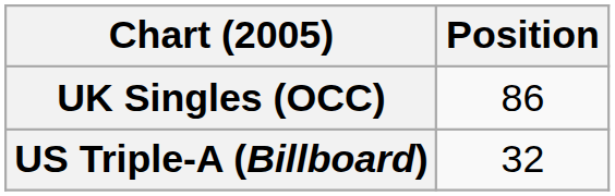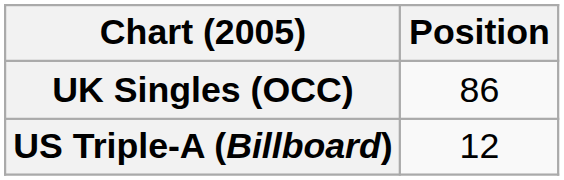US Triple-A (Billboard) | Position: 32 -> 12
